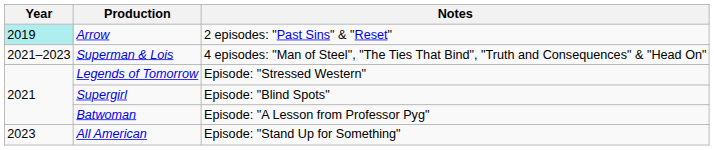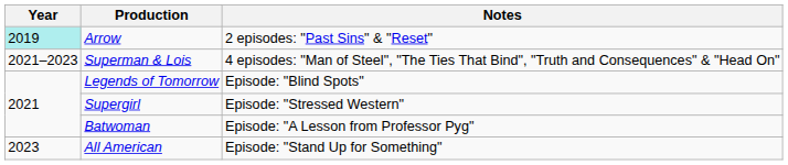Legends of Tomorrow | Notes: Episode: "Stressed Western" -> Episode: "Blind Spots"
Supergirl | Notes: Episode: "Blind Spots" -> Episode: "Stressed Western"
